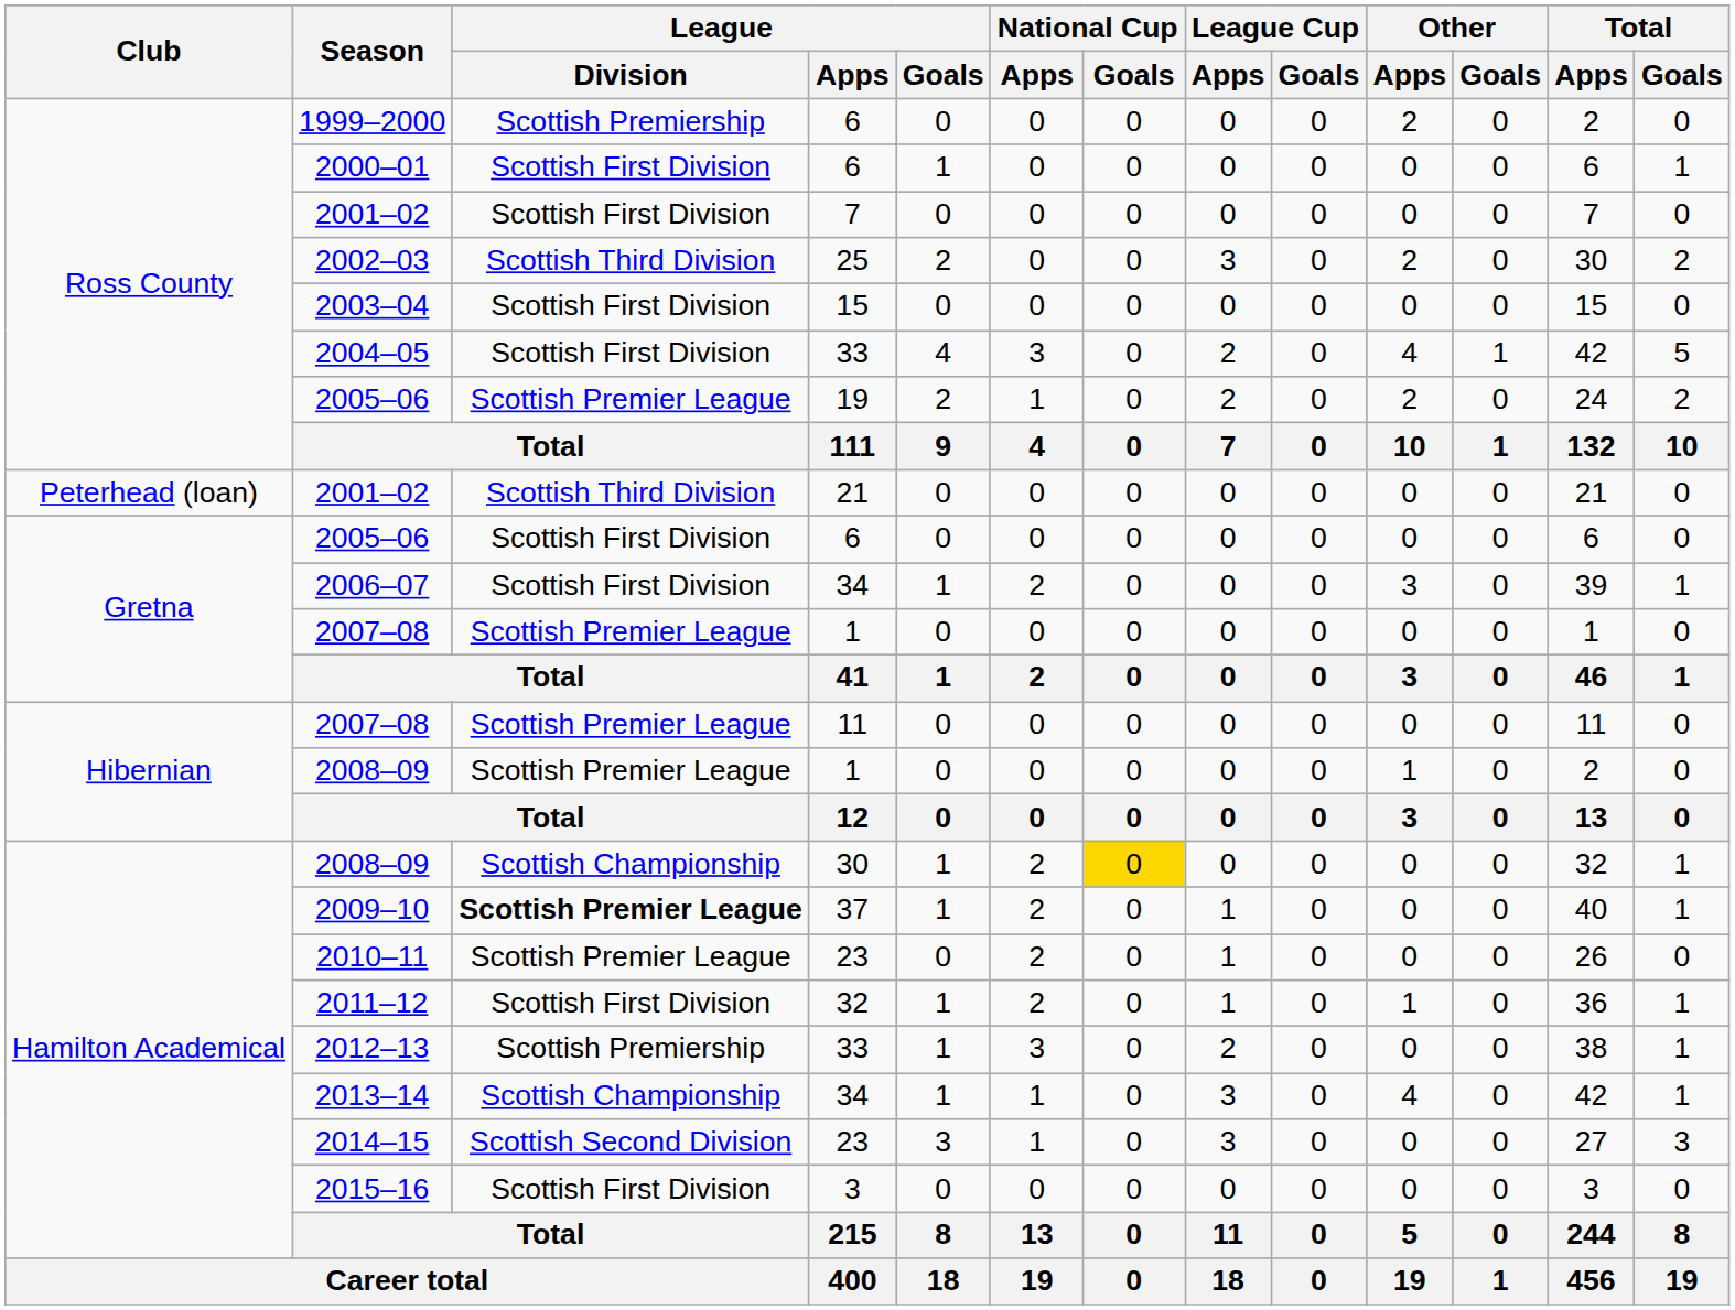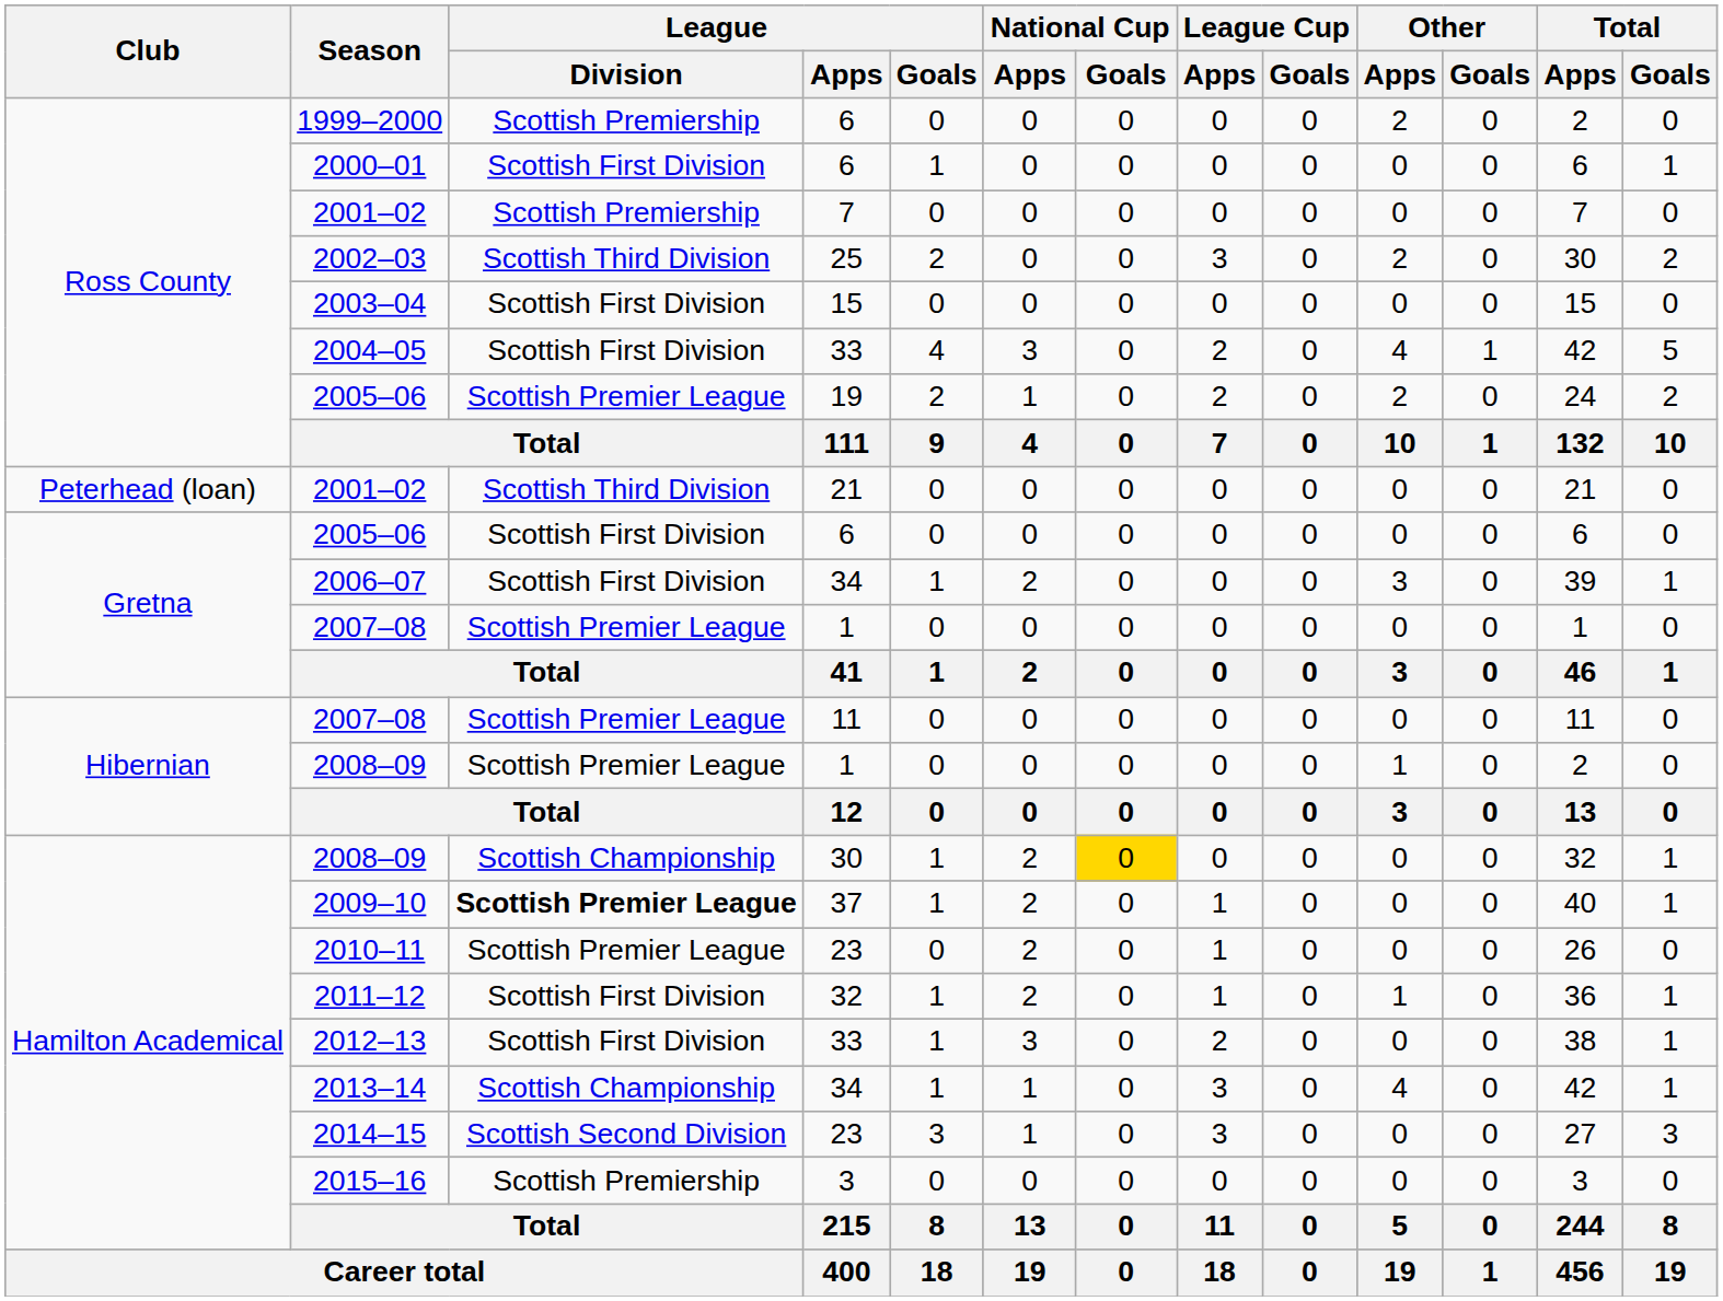2001–02 / 7 | League / Division: Scottish First Division -> Scottish Premiership
2012–13 | League / Division: Scottish Premiership -> Scottish First Division
2015–16 | League / Division: Scottish First Division -> Scottish Premiership
